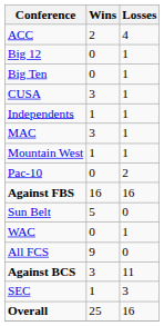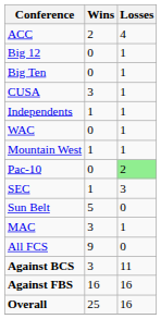rows swapped: MAC <-> WAC
Pac-10 | Losses: no background -> lightgreen background
rows swapped: SEC <-> Against FBS
